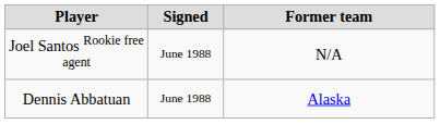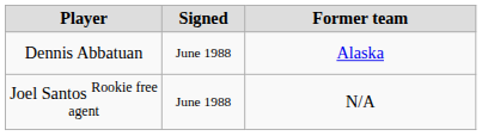rows swapped: Dennis Abbatuan <-> Joel Santos Rookie free agent
